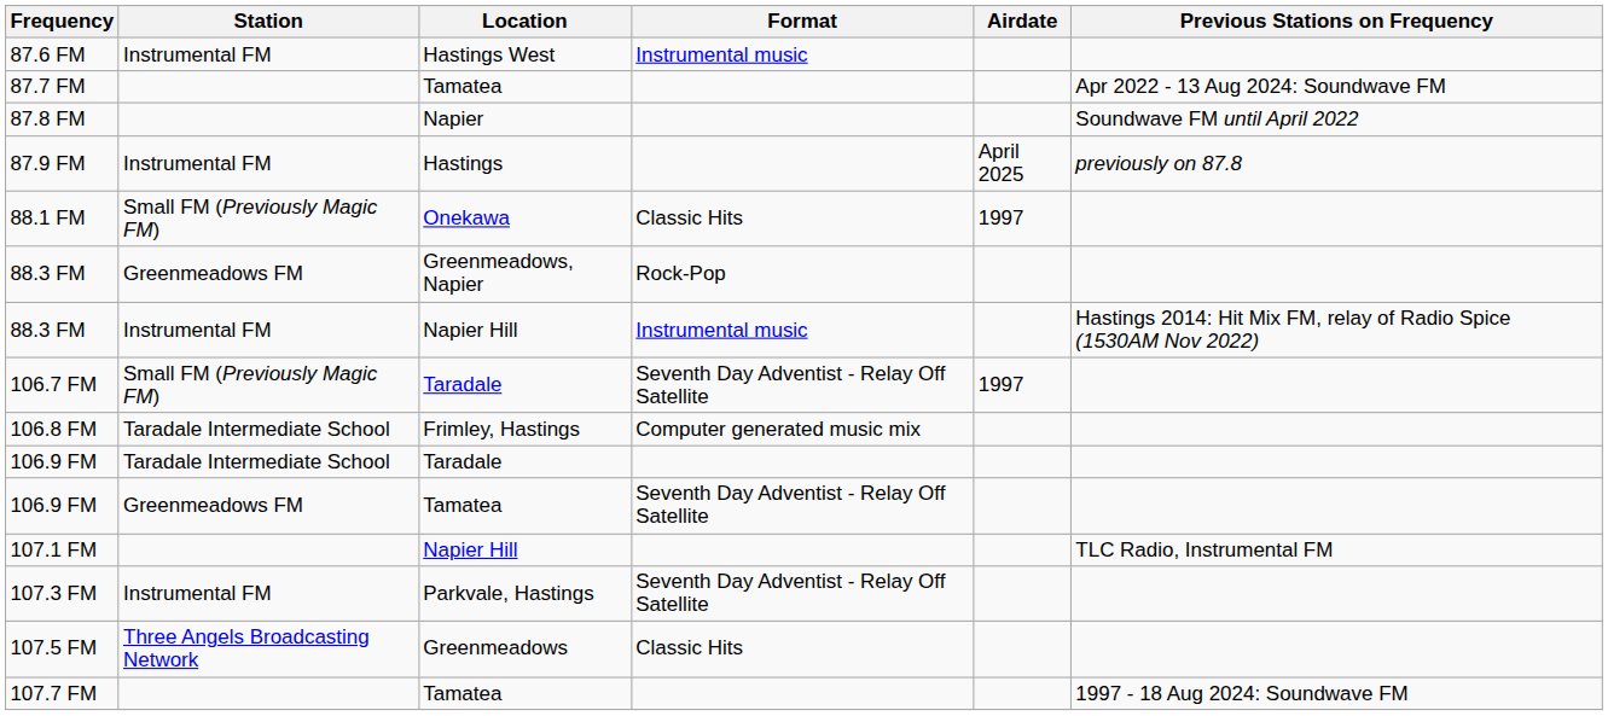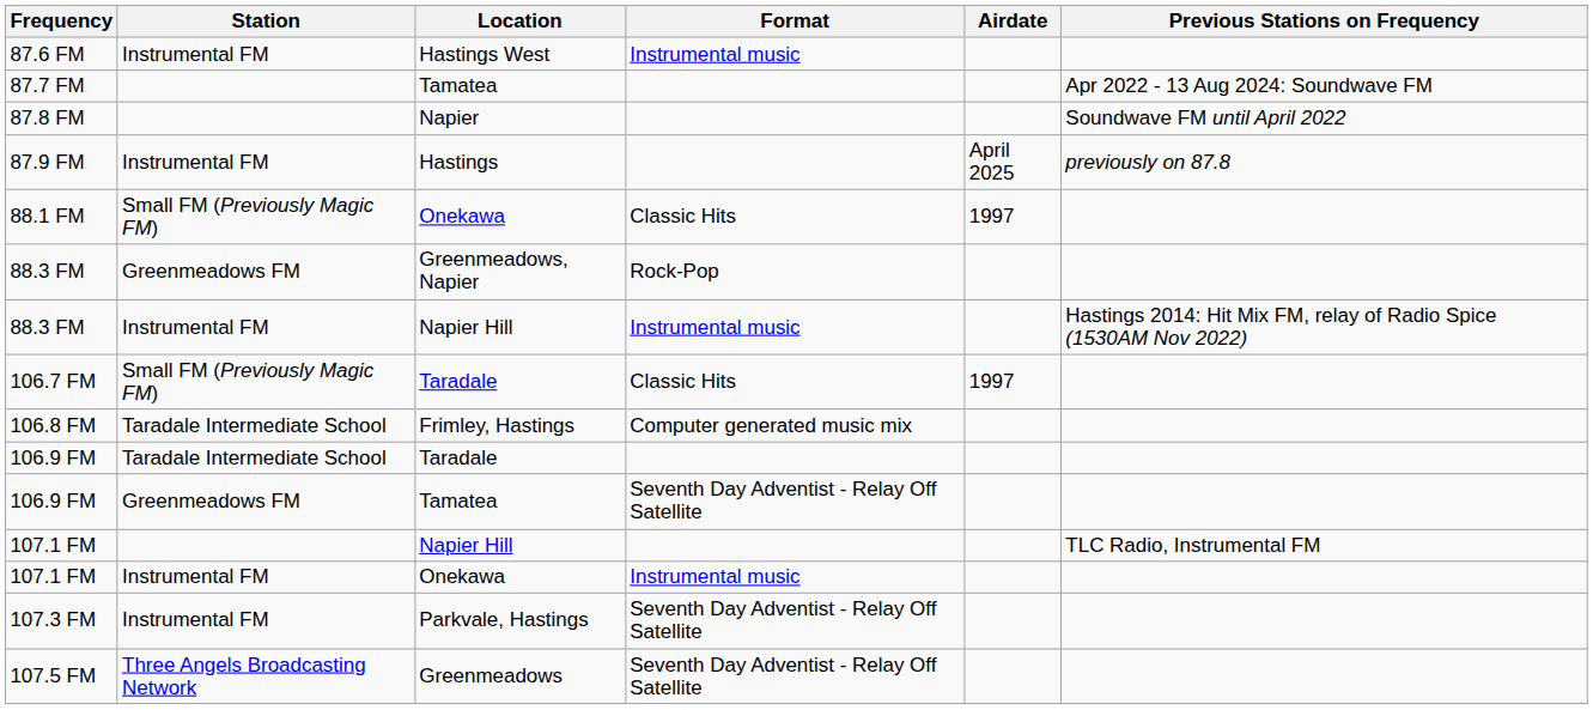106.7 FM | Format: Seventh Day Adventist - Relay Off Satellite -> Classic Hits
+ row: 107.1 FM | Instrumental FM | Onekawa | Instrumental music
107.5 FM | Format: Classic Hits -> Seventh Day Adventist - Relay Off Satellite
- row: 107.7 FM | Tamatea | 1997 - 18 Aug 2024: Soundwave FM
